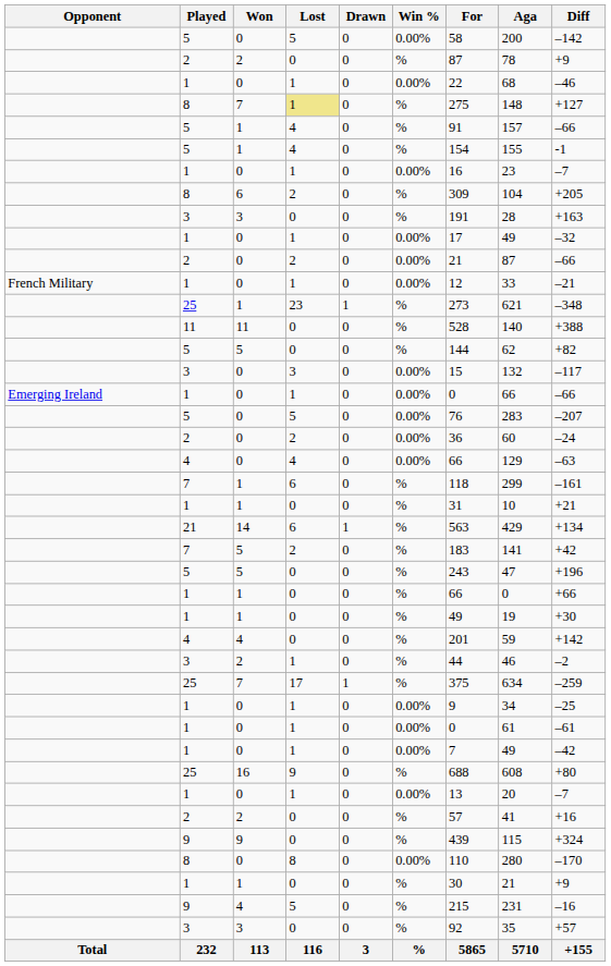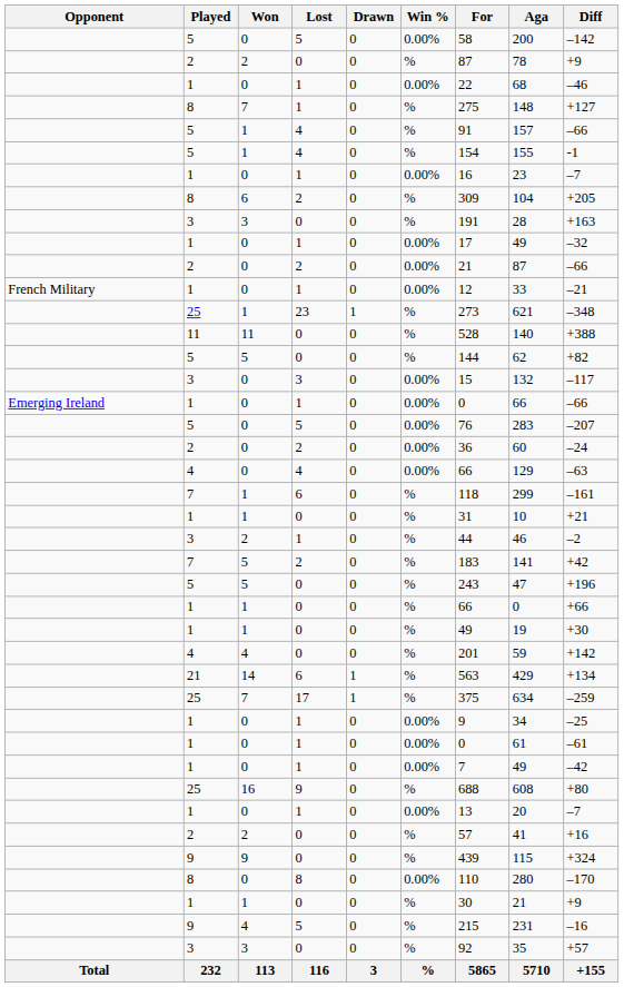8 / 7 | Lost: khaki background -> no background
rows swapped: 3 / 2 <-> 14
